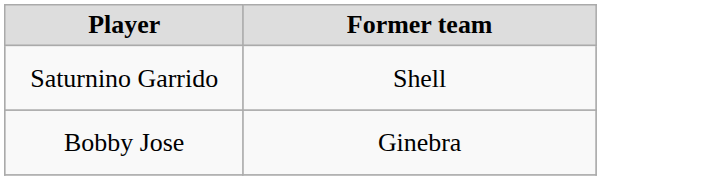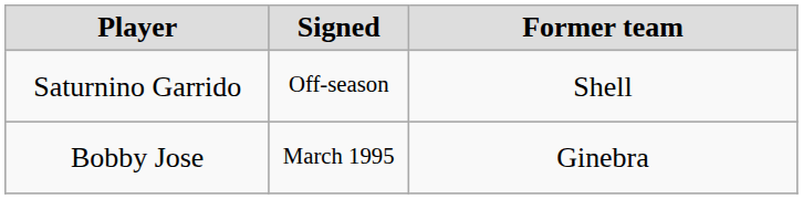+ column: Signed | Off-season | March 1995
